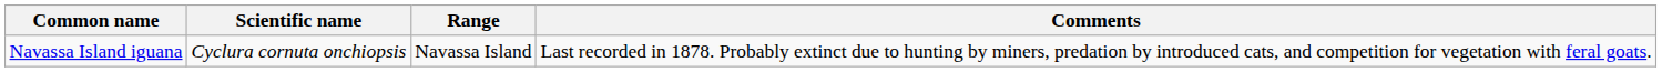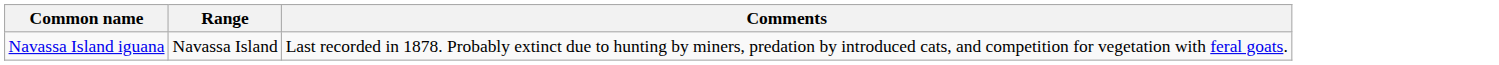- column: Scientific name | Cyclura cornuta onchiopsis
